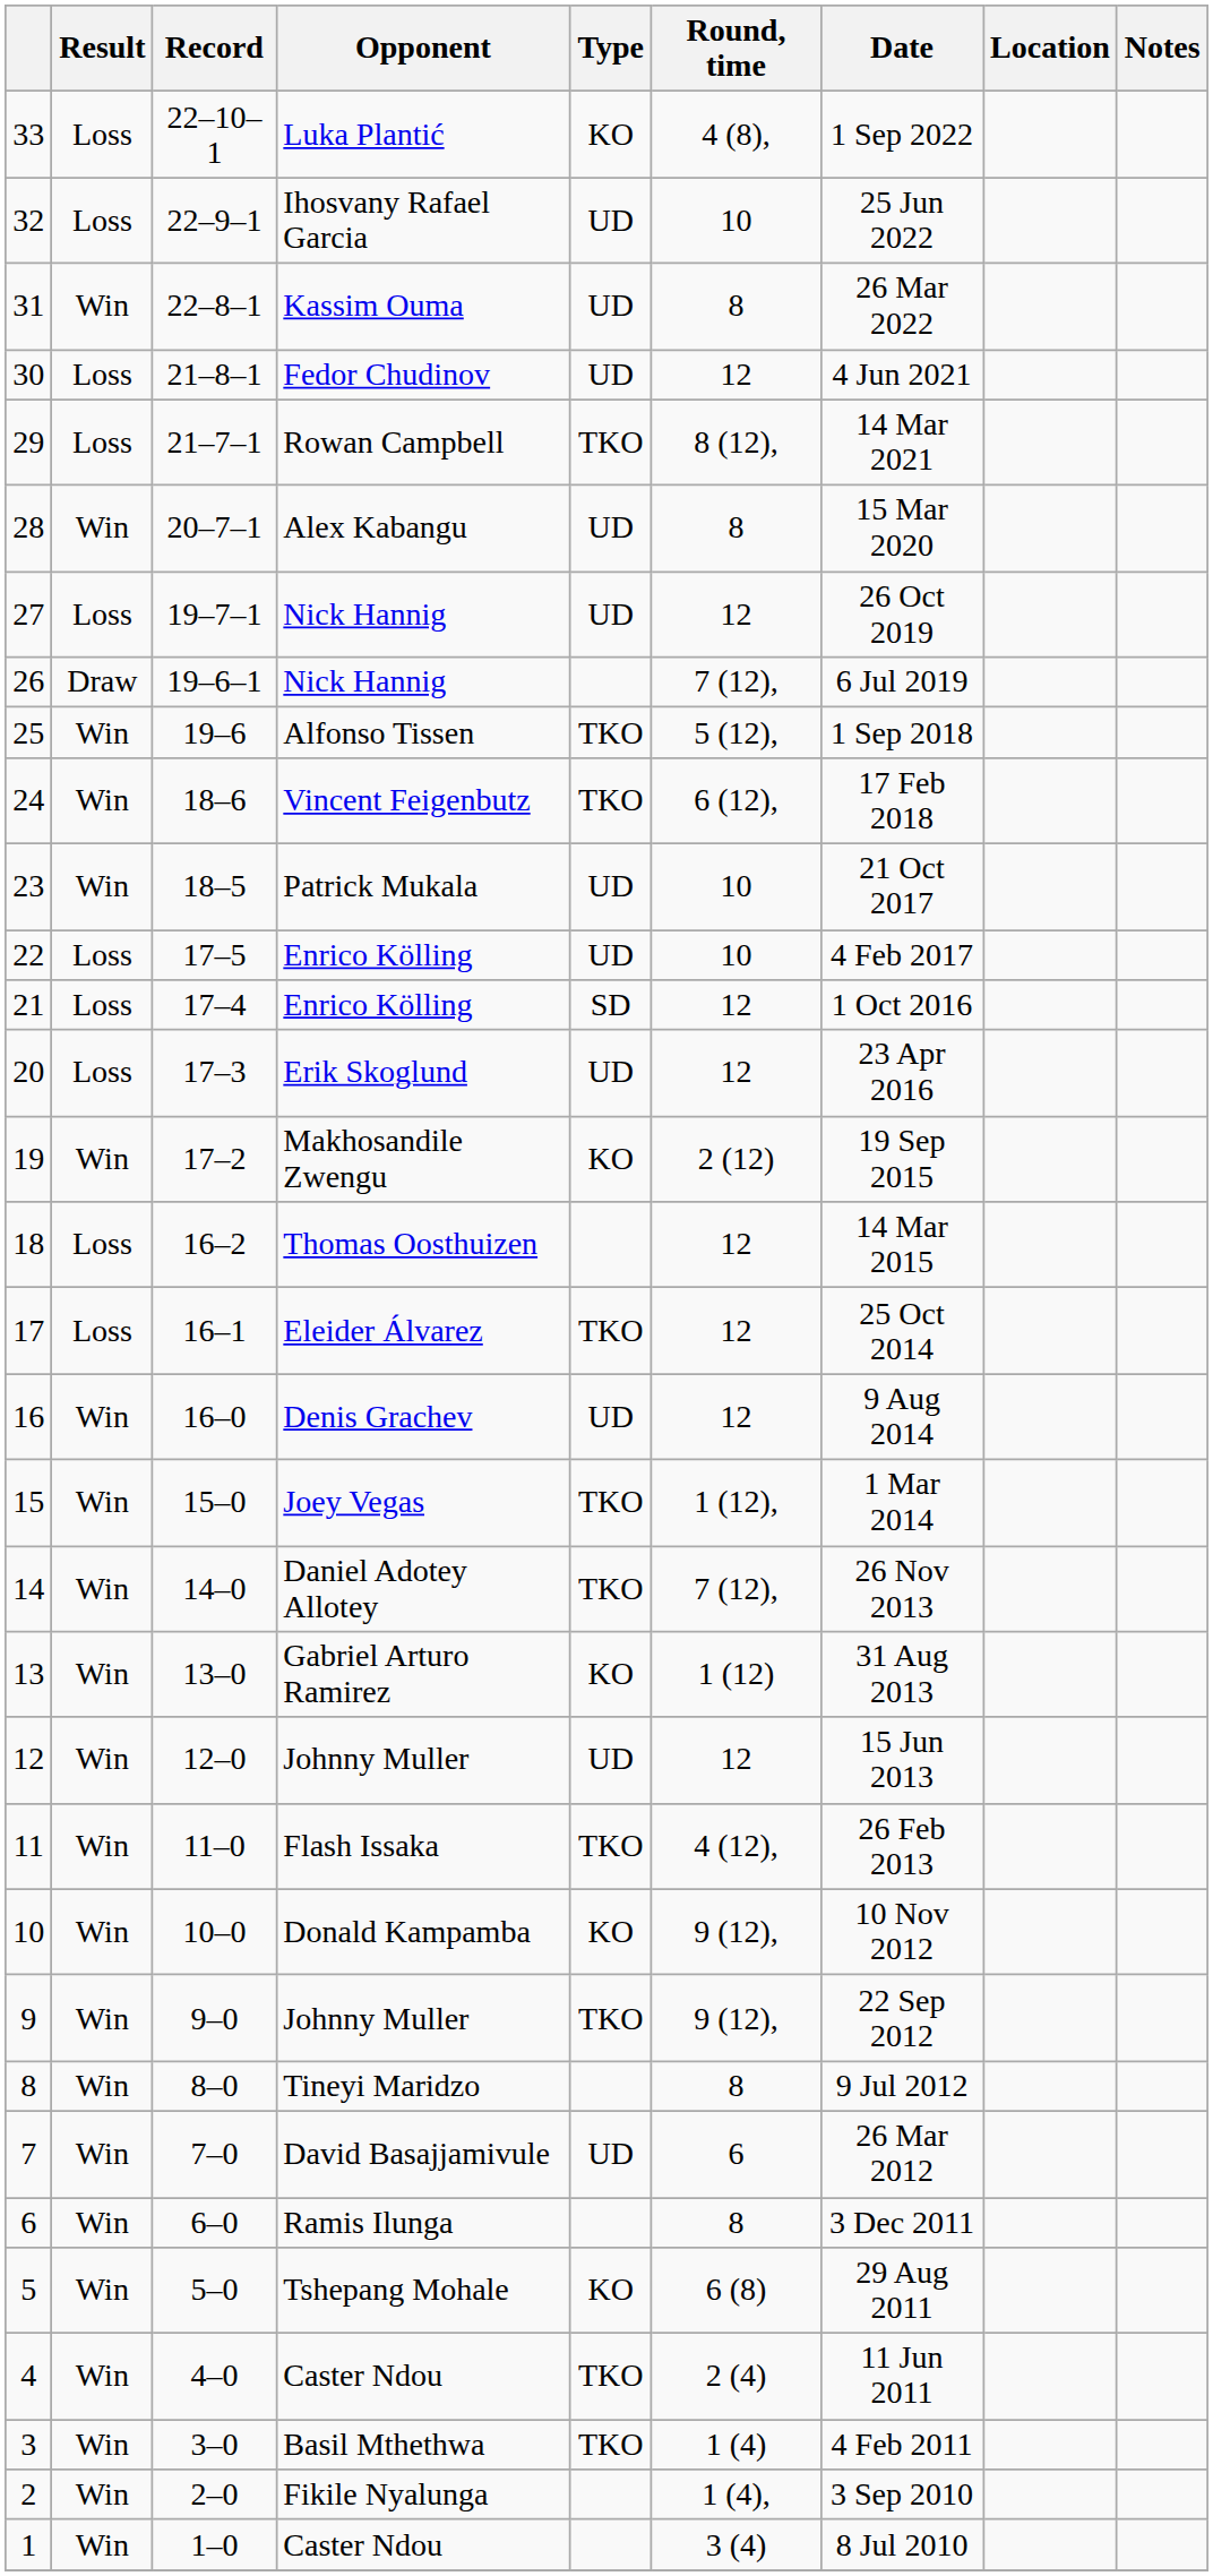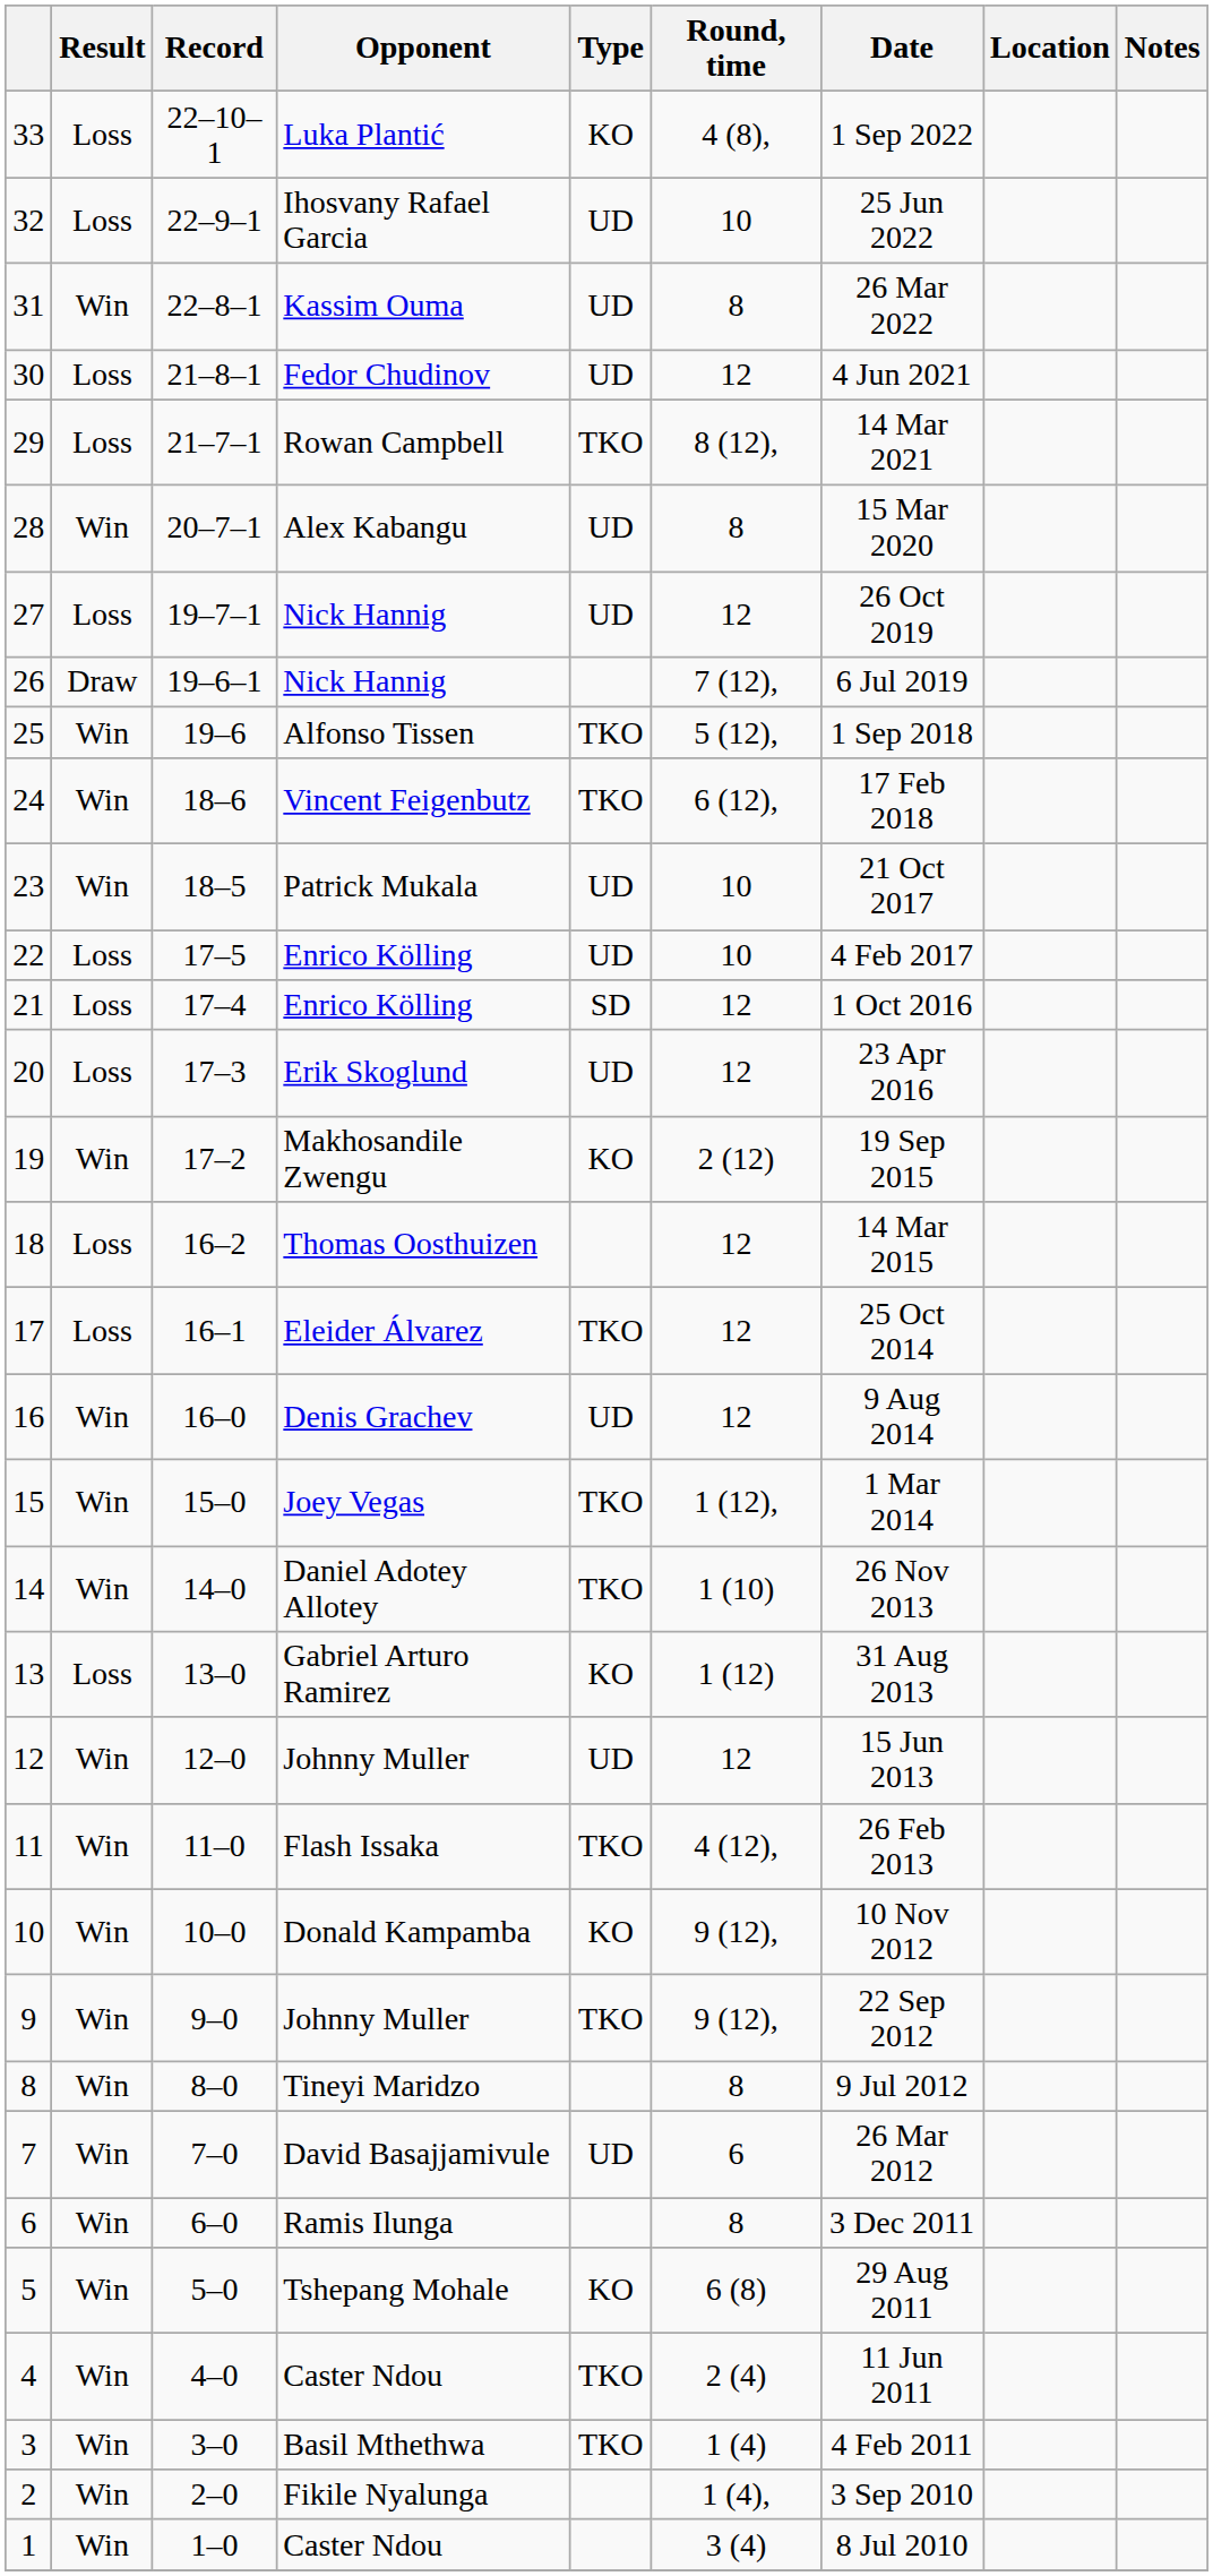14 | Round, time: 7 (12), -> 1 (10)
13 | Result: Win -> Loss
